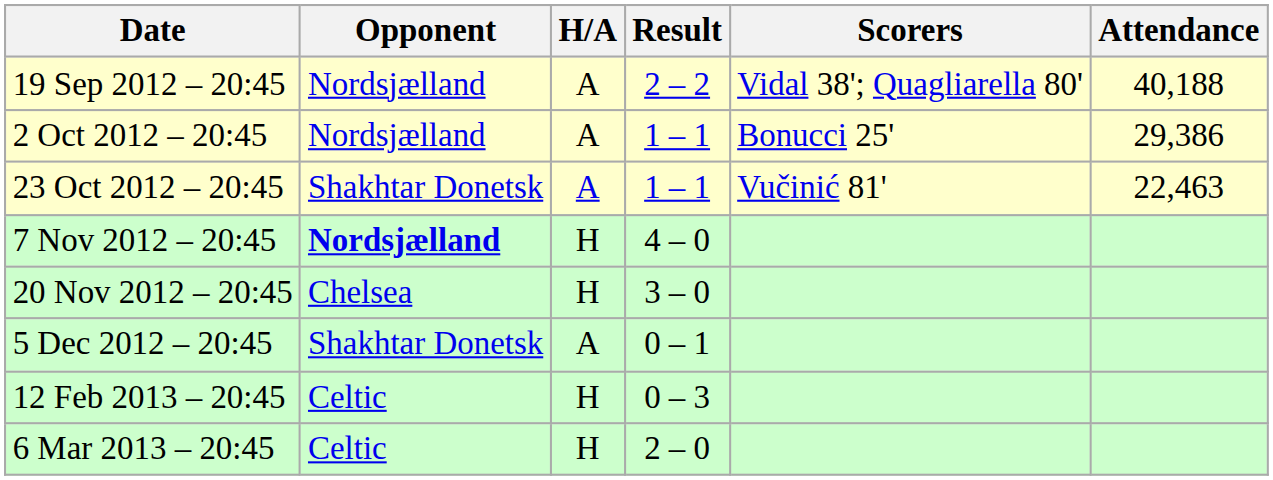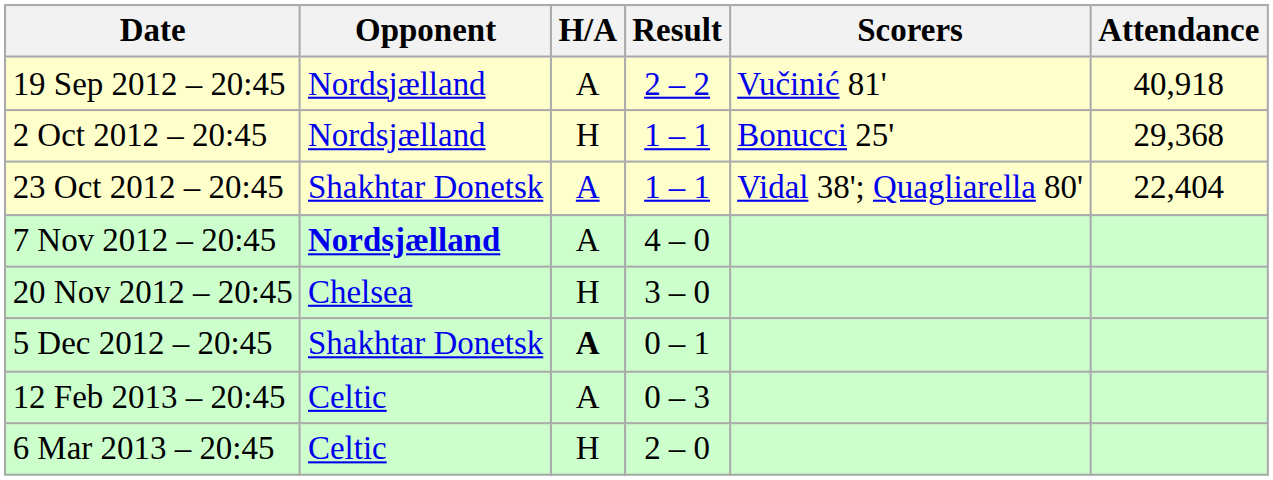19 Sep 2012 – 20:45 | Scorers: Vidal 38'; Quagliarella 80' -> Vučinić 81'
19 Sep 2012 – 20:45 | Attendance: 40,188 -> 40,918
2 Oct 2012 – 20:45 | H/A: A -> H
2 Oct 2012 – 20:45 | Attendance: 29,386 -> 29,368
23 Oct 2012 – 20:45 | Scorers: Vučinić 81' -> Vidal 38'; Quagliarella 80'
23 Oct 2012 – 20:45 | Attendance: 22,463 -> 22,404
7 Nov 2012 – 20:45 | H/A: H -> A
5 Dec 2012 – 20:45 | H/A: normal -> bold
12 Feb 2013 – 20:45 | H/A: H -> A
